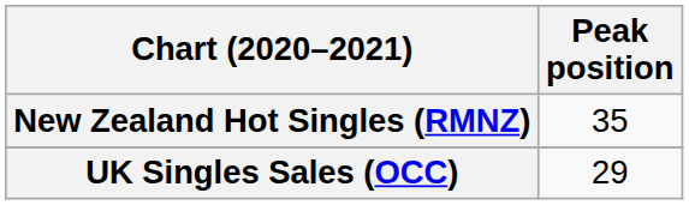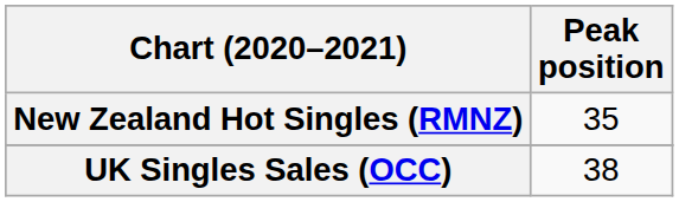UK Singles Sales (OCC) | Peak position: 29 -> 38
